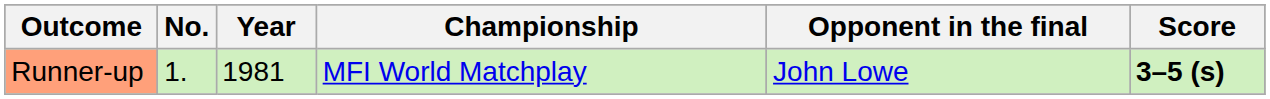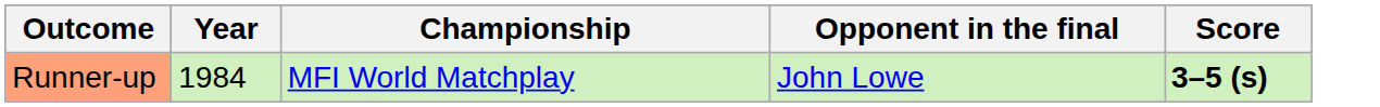- column: No. | 1.
Runner-up | Year: 1981 -> 1984
